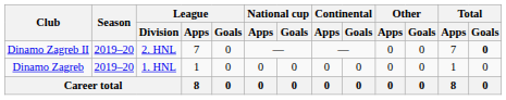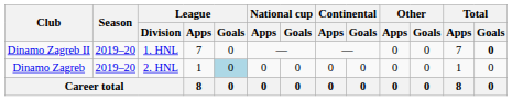Dinamo Zagreb II | League / Division: 2. HNL -> 1. HNL
Dinamo Zagreb | League / Division: 1. HNL -> 2. HNL
Dinamo Zagreb | League / Goals: no background -> lightblue background
